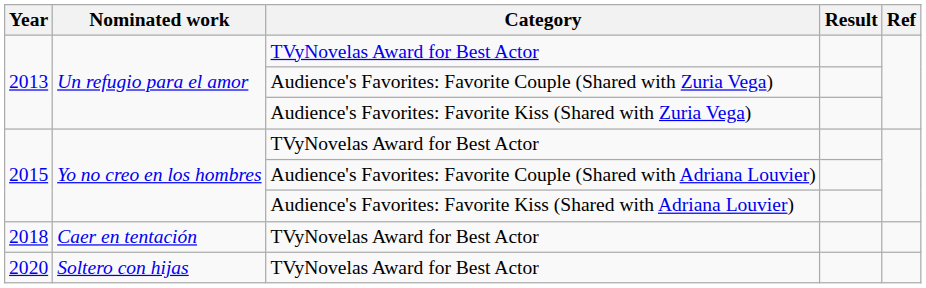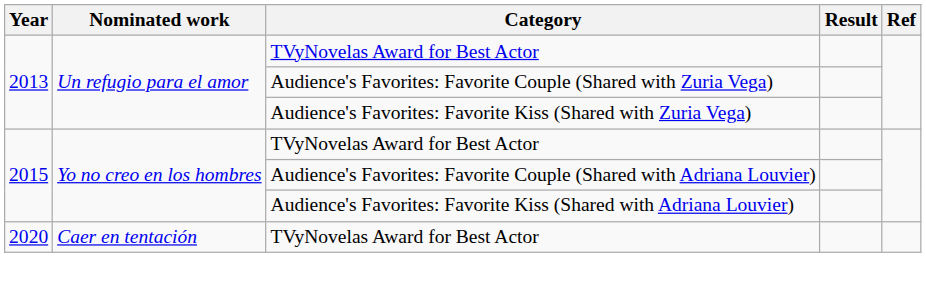- row: 2018 | Caer en tentación | TVyNovelas Award for Best Actor
2020 / TVyNovelas Award for Best Actor | Nominated work: Soltero con hijas -> Caer en tentación
